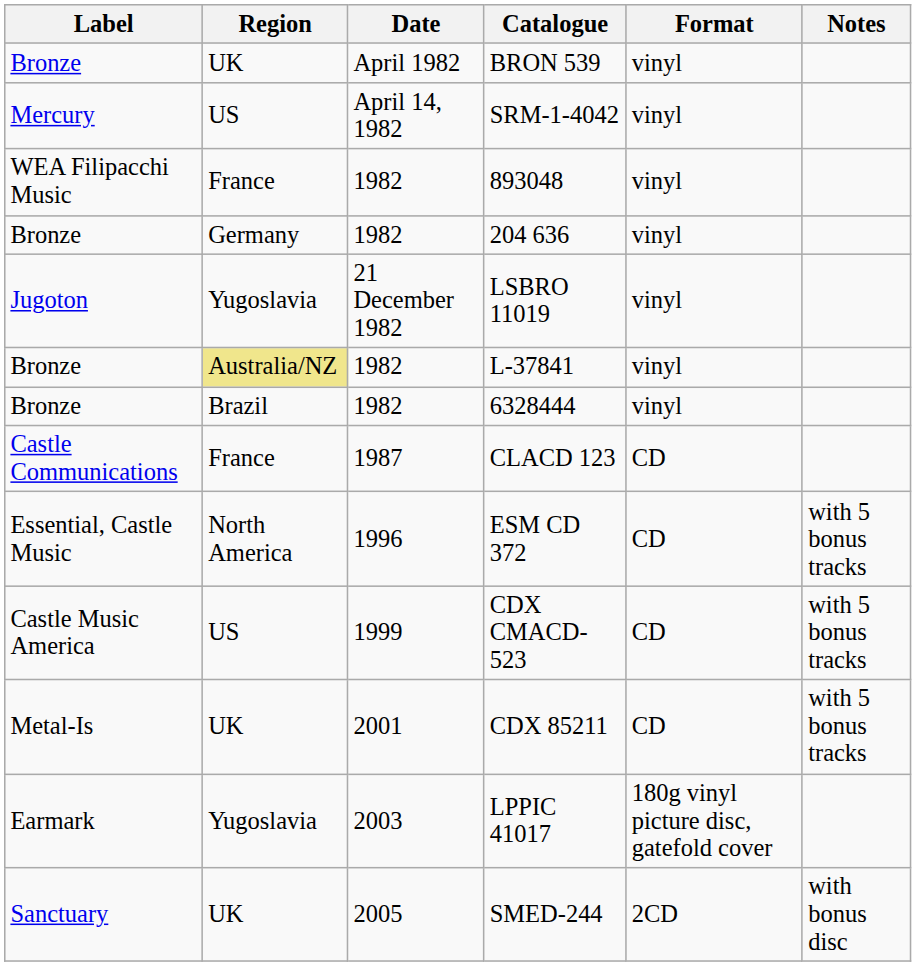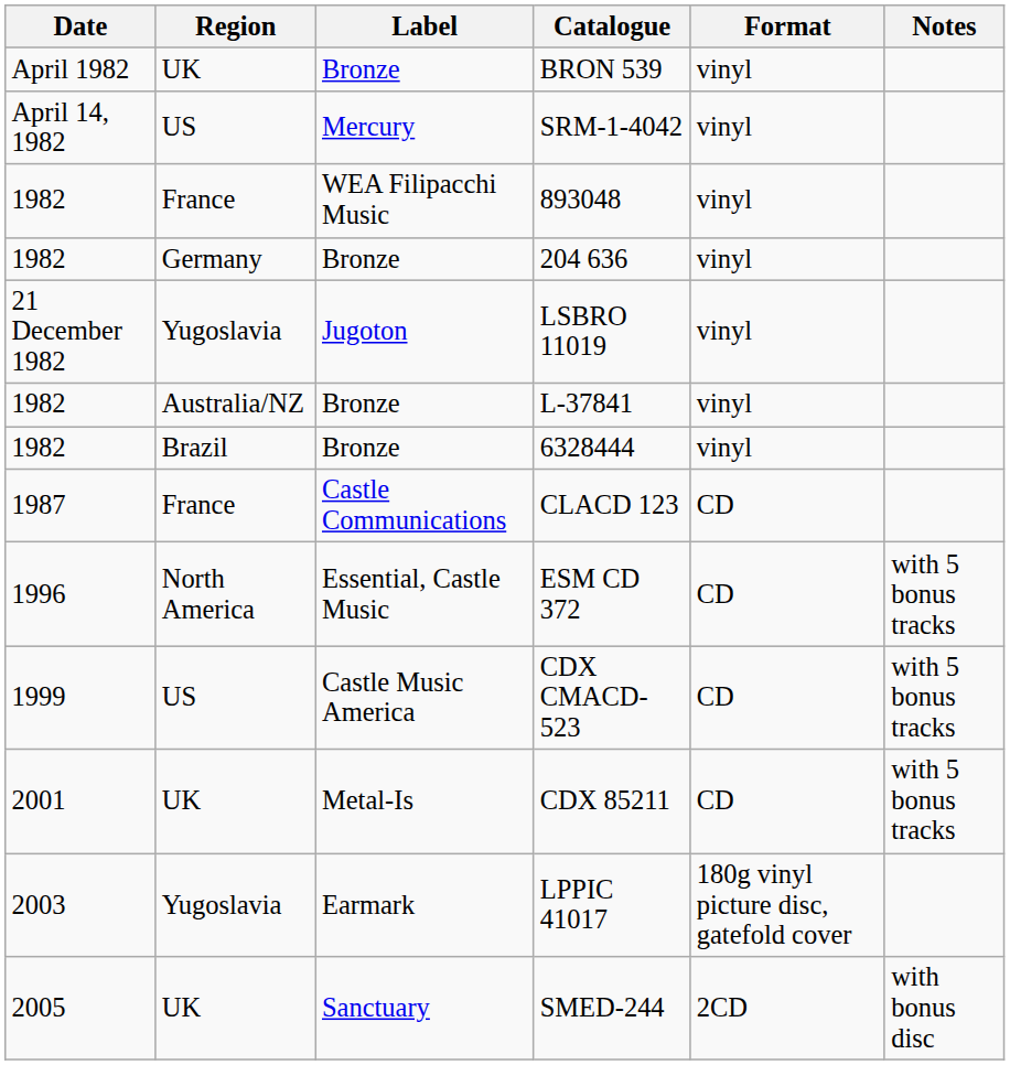columns swapped: Date <-> Label
L-37841 | Region: khaki background -> no background
